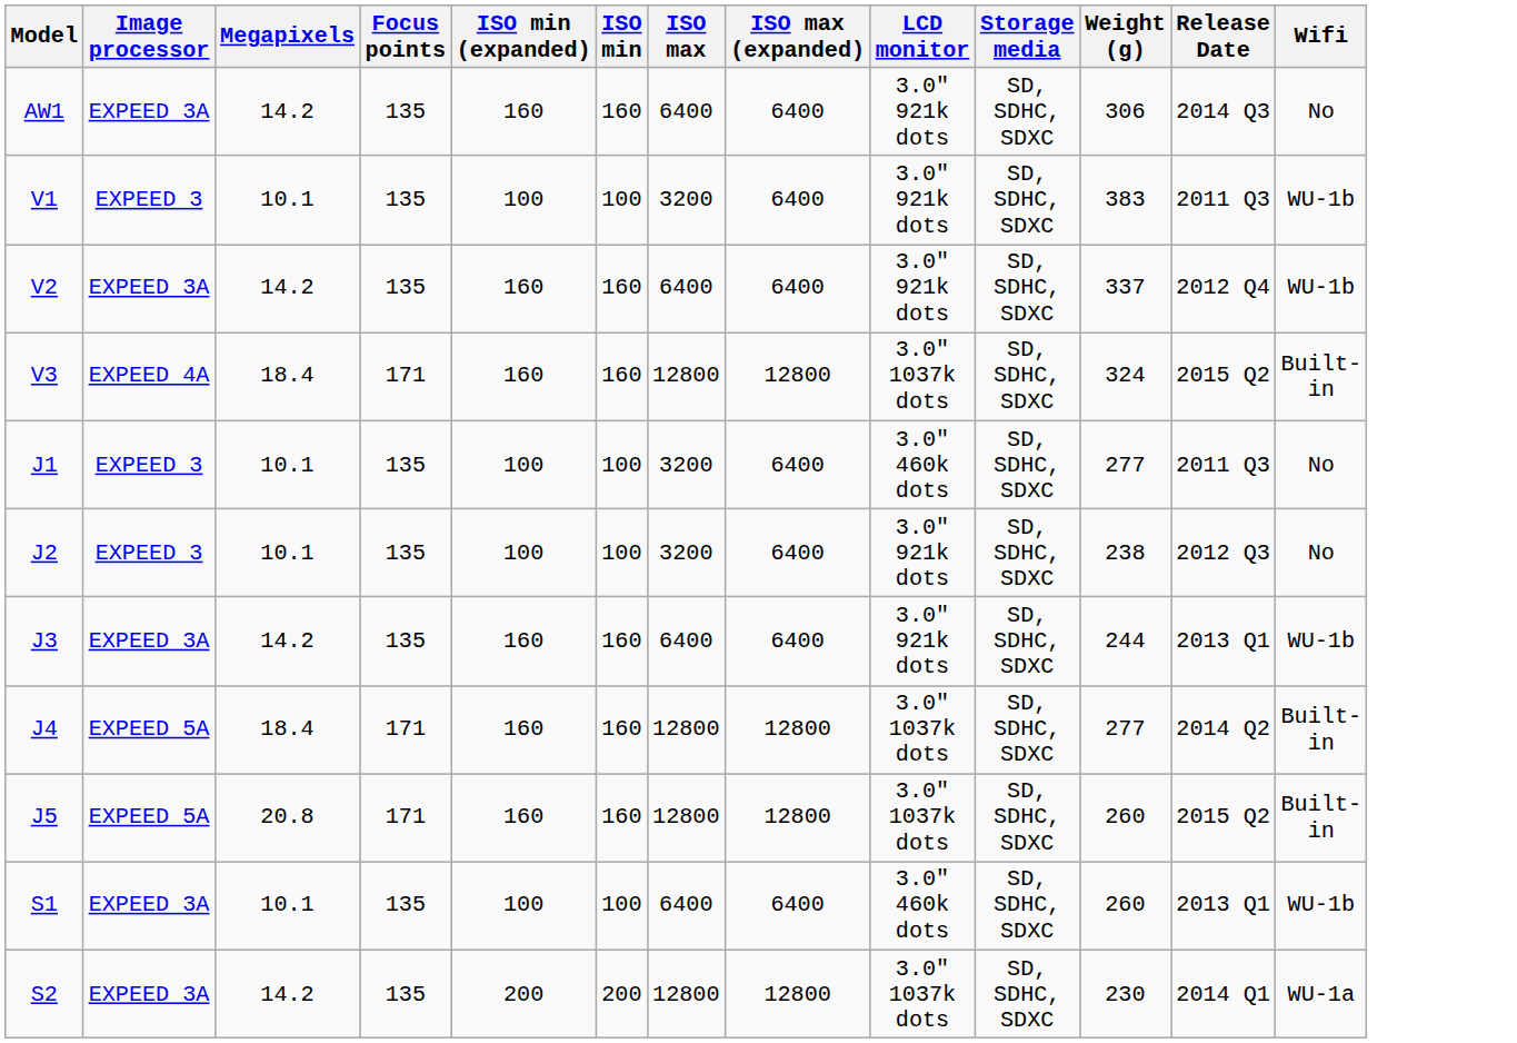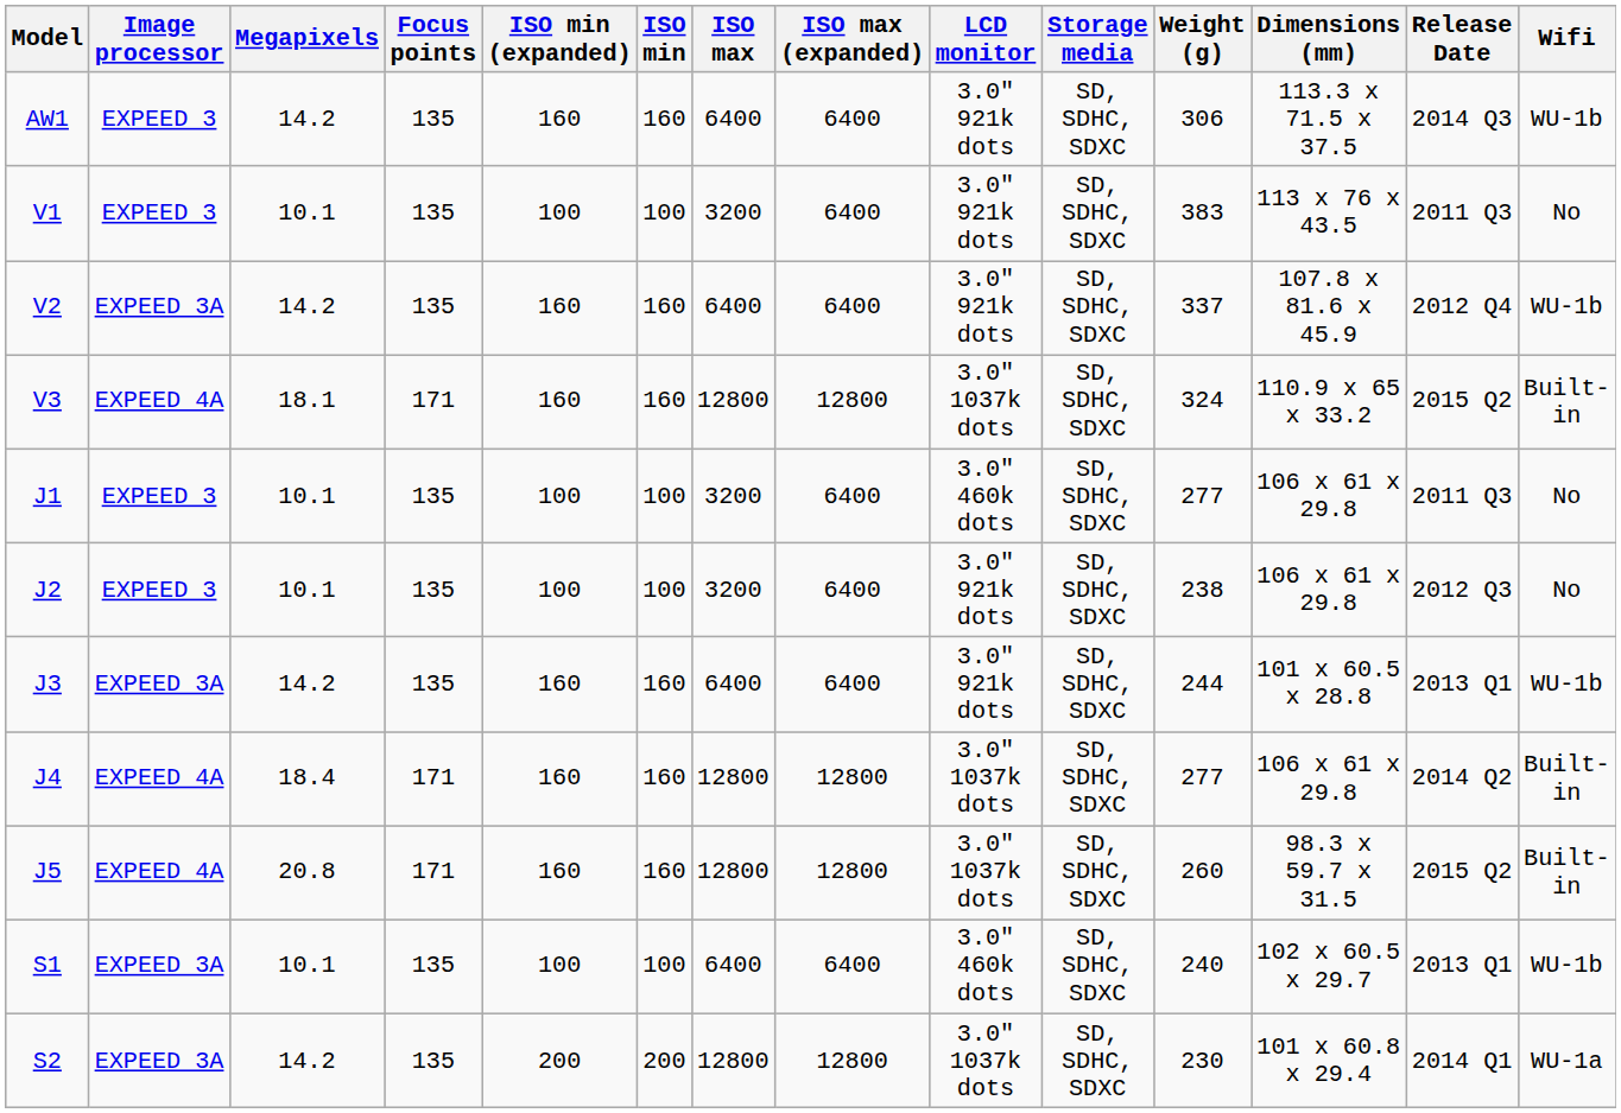+ column: Dimensions (mm) | 113.3 x 71.5 x 37.5 | 113 x 76 x 43.5 | 107.8 x 81.6 x 45.9 | 110.9 x 65 x 33.2 | 106 x 61 x 29.8 | 106 x 61 x 29.8 | 101 x 60.5 x 28.8 | 106 x 61 x 29.8 | 98.3 x 59.7 x 31.5 | 102 x 60.5 x 29.7 | 101 x 60.8 x 29.4
AW1 | Image processor: EXPEED 3A -> EXPEED 3
AW1 | Wifi: No -> WU-1b
V1 | Wifi: WU-1b -> No
V3 | Megapixels: 18.4 -> 18.1
J4 | Image processor: EXPEED 5A -> EXPEED 4A
J5 | Image processor: EXPEED 5A -> EXPEED 4A
S1 | Weight (g): 260 -> 240
